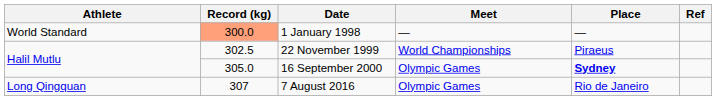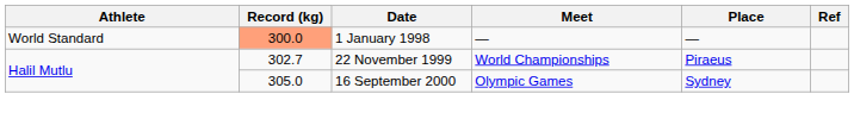22 November 1999 | Record (kg): 302.5 -> 302.7
16 September 2000 | Place: bold -> normal
- row: Long Qingquan | 307 | 7 August 2016 | Olympic Games | Rio de Janeiro
